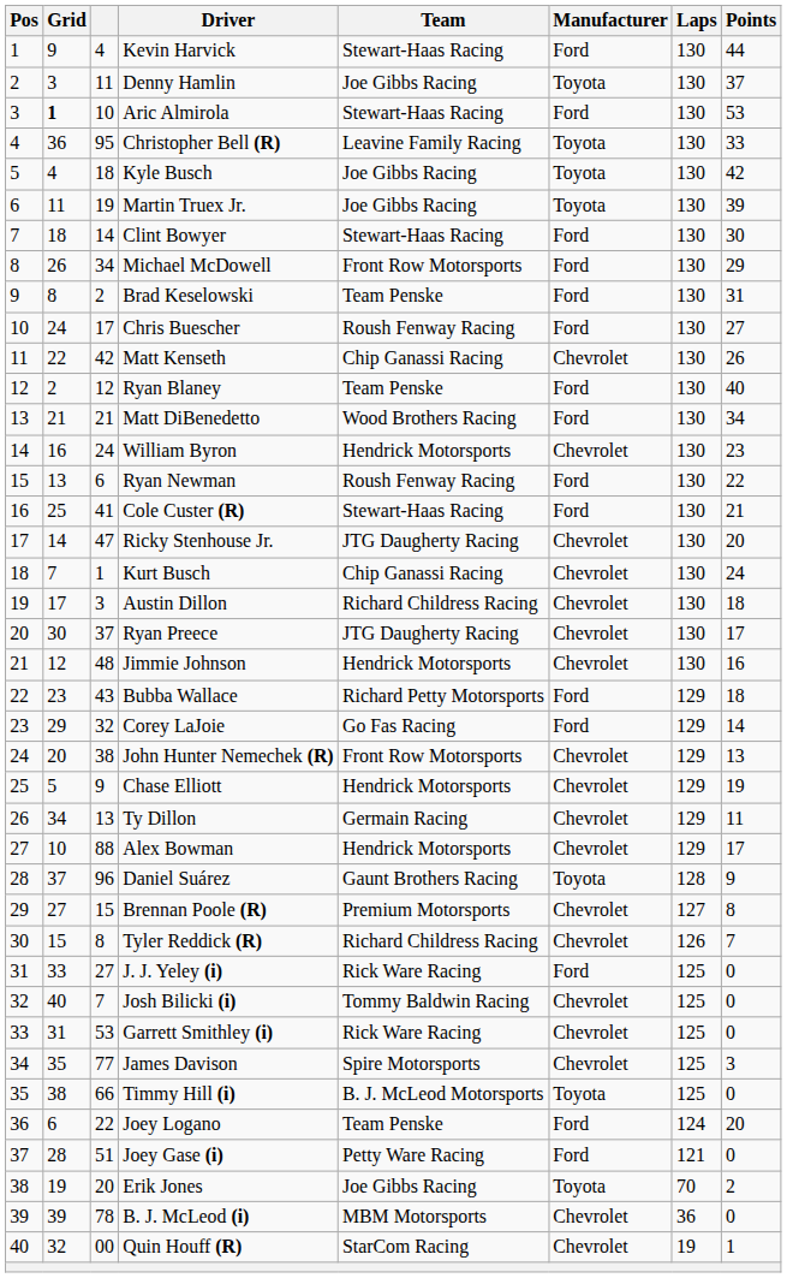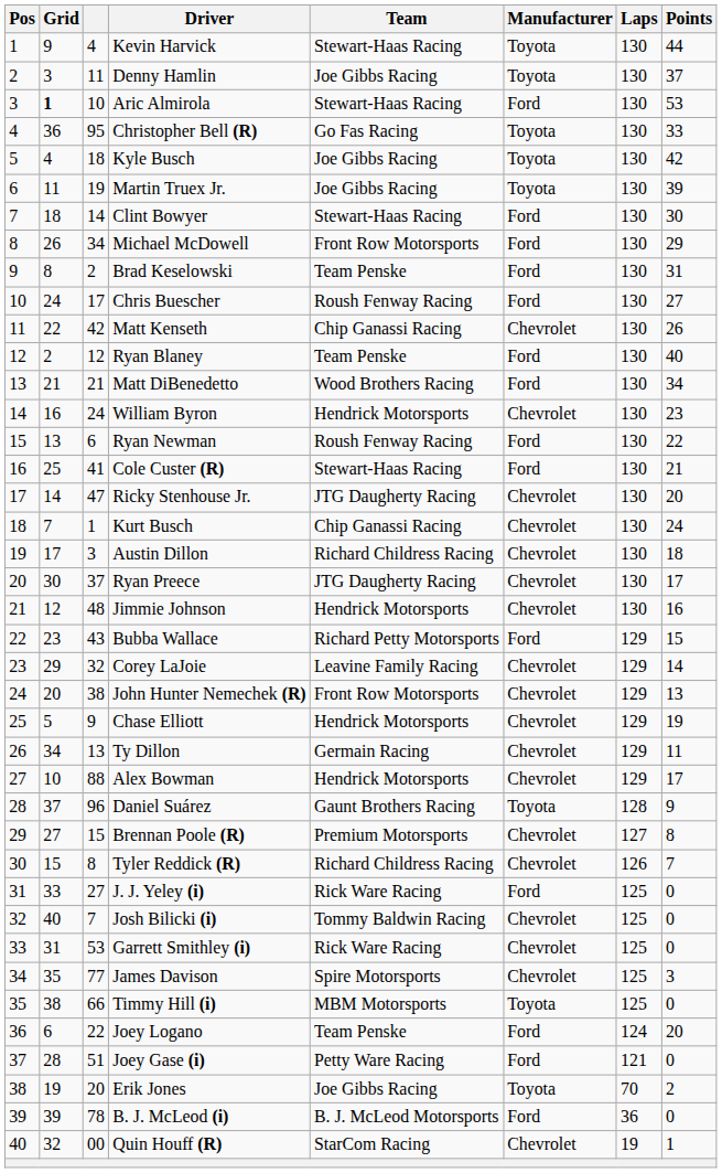Kevin Harvick | Manufacturer: Ford -> Toyota
Christopher Bell (R) | Team: Leavine Family Racing -> Go Fas Racing
Bubba Wallace | Points: 18 -> 15
Corey LaJoie | Team: Go Fas Racing -> Leavine Family Racing
Corey LaJoie | Manufacturer: Ford -> Chevrolet
Timmy Hill (i) | Team: B. J. McLeod Motorsports -> MBM Motorsports
B. J. McLeod (i) | Team: MBM Motorsports -> B. J. McLeod Motorsports
B. J. McLeod (i) | Manufacturer: Chevrolet -> Ford
